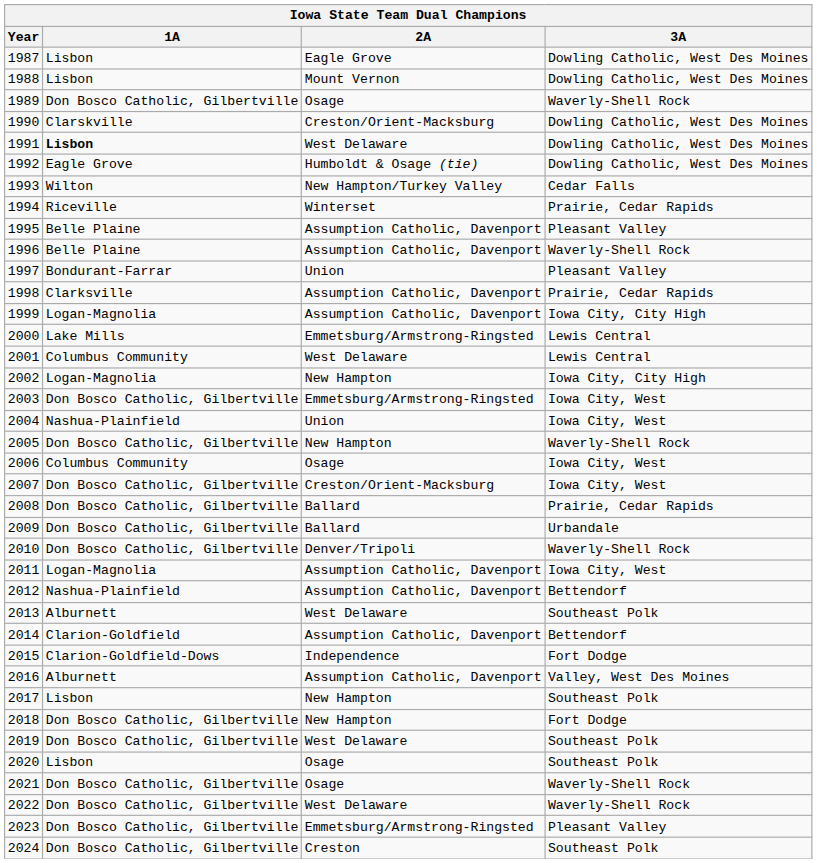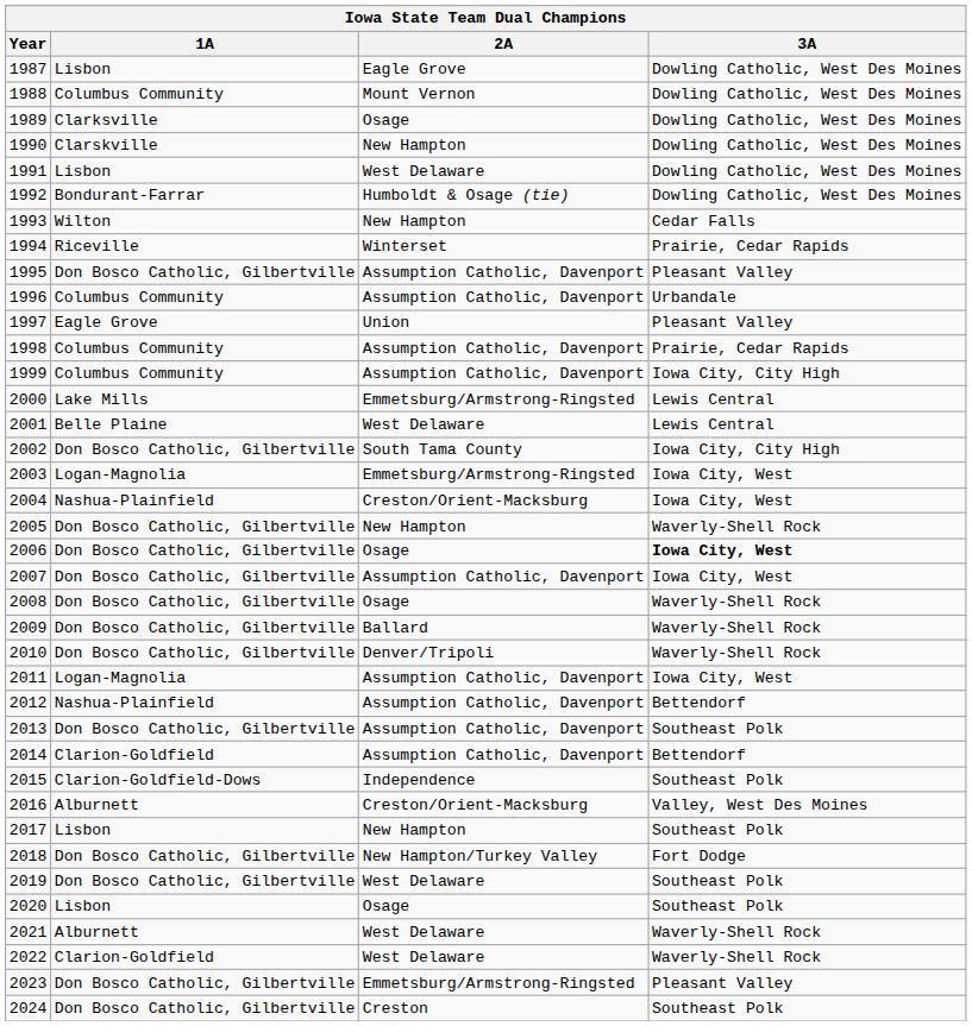1988 | 1A: Lisbon -> Columbus Community
1989 | 1A: Don Bosco Catholic, Gilbertville -> Clarksville
1989 | 3A: Waverly-Shell Rock -> Dowling Catholic, West Des Moines
1990 | 2A: Creston/Orient-Macksburg -> New Hampton
1991 | 1A: bold -> normal
1992 | 1A: Eagle Grove -> Bondurant-Farrar
1993 | 2A: New Hampton/Turkey Valley -> New Hampton
1995 | 1A: Belle Plaine -> Don Bosco Catholic, Gilbertville
1996 | 1A: Belle Plaine -> Columbus Community
1996 | 3A: Waverly-Shell Rock -> Urbandale
1997 | 1A: Bondurant-Farrar -> Eagle Grove
1998 | 1A: Clarksville -> Columbus Community
1999 | 1A: Logan-Magnolia -> Columbus Community
2001 | 1A: Columbus Community -> Belle Plaine
2002 | 1A: Logan-Magnolia -> Don Bosco Catholic, Gilbertville
2002 | 2A: New Hampton -> South Tama County
2003 | 1A: Don Bosco Catholic, Gilbertville -> Logan-Magnolia
2004 | 2A: Union -> Creston/Orient-Macksburg
2006 | 1A: Columbus Community -> Don Bosco Catholic, Gilbertville
2006 | 3A: normal -> bold
2007 | 2A: Creston/Orient-Macksburg -> Assumption Catholic, Davenport
2008 | 2A: Ballard -> Osage
2008 | 3A: Prairie, Cedar Rapids -> Waverly-Shell Rock
2009 | 3A: Urbandale -> Waverly-Shell Rock
2013 | 1A: Alburnett -> Don Bosco Catholic, Gilbertville
2013 | 2A: West Delaware -> Assumption Catholic, Davenport
2015 | 3A: Fort Dodge -> Southeast Polk
2016 | 2A: Assumption Catholic, Davenport -> Creston/Orient-Macksburg
2018 | 2A: New Hampton -> New Hampton/Turkey Valley
2021 | 1A: Don Bosco Catholic, Gilbertville -> Alburnett
2021 | 2A: Osage -> West Delaware
2022 | 1A: Don Bosco Catholic, Gilbertville -> Clarion-Goldfield
